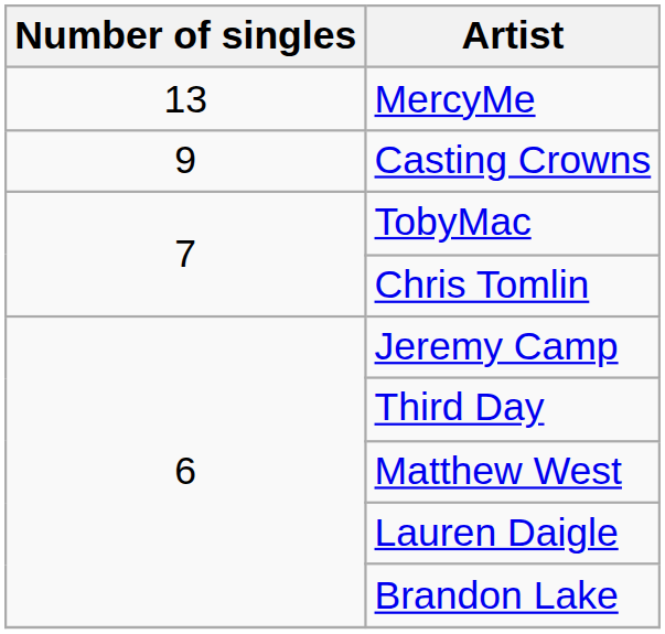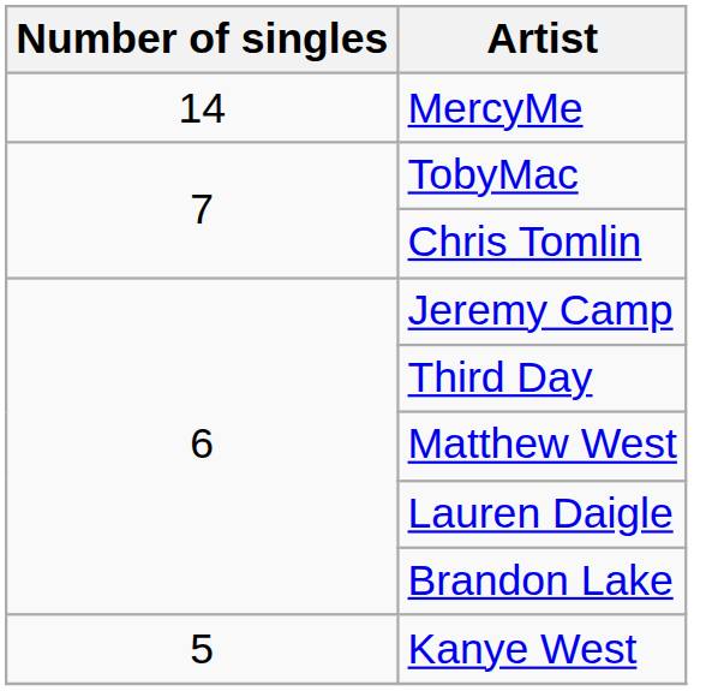MercyMe | Number of singles: 13 -> 14
- row: 9 | Casting Crowns
+ row: 5 | Kanye West
